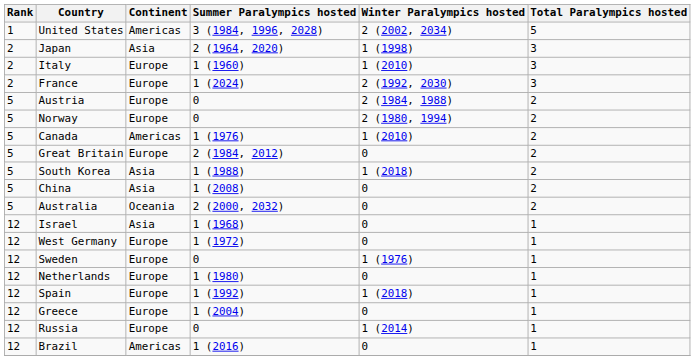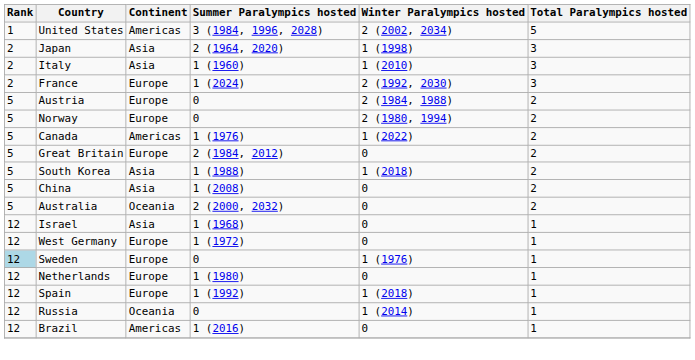Italy | Continent: Europe -> Asia
Canada | Winter Paralympics hosted: 1 (2010) -> 1 (2022)
Sweden | Rank: no background -> lightblue background
- row: 12 | Greece | Europe | 1 (2004) | 0 | 1
Russia | Continent: Europe -> Oceania
